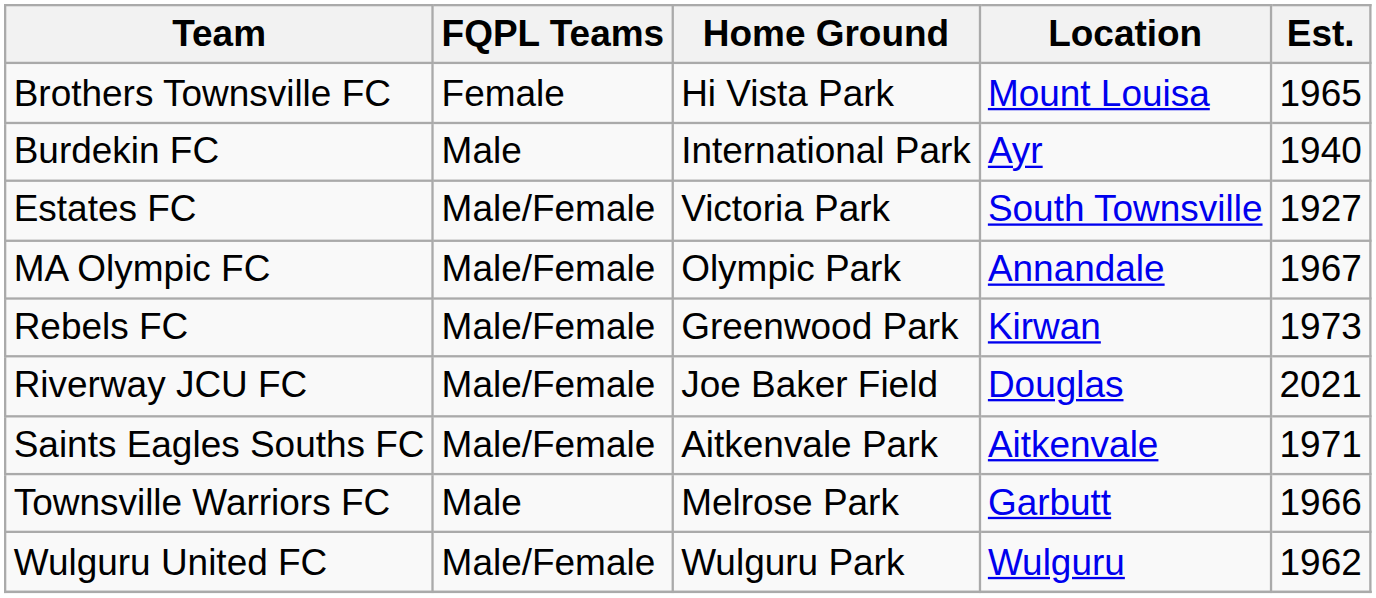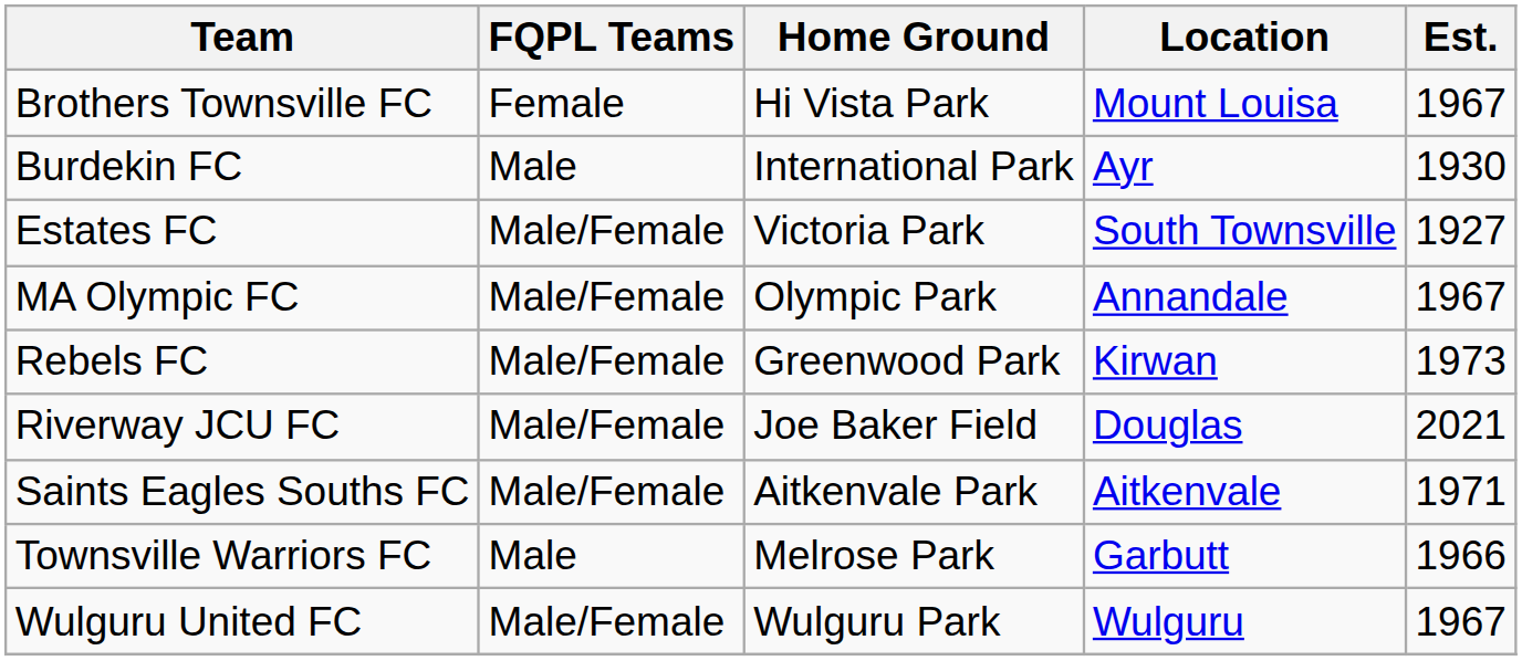Brothers Townsville FC | Est.: 1965 -> 1967
Burdekin FC | Est.: 1940 -> 1930
Wulguru United FC | Est.: 1962 -> 1967
